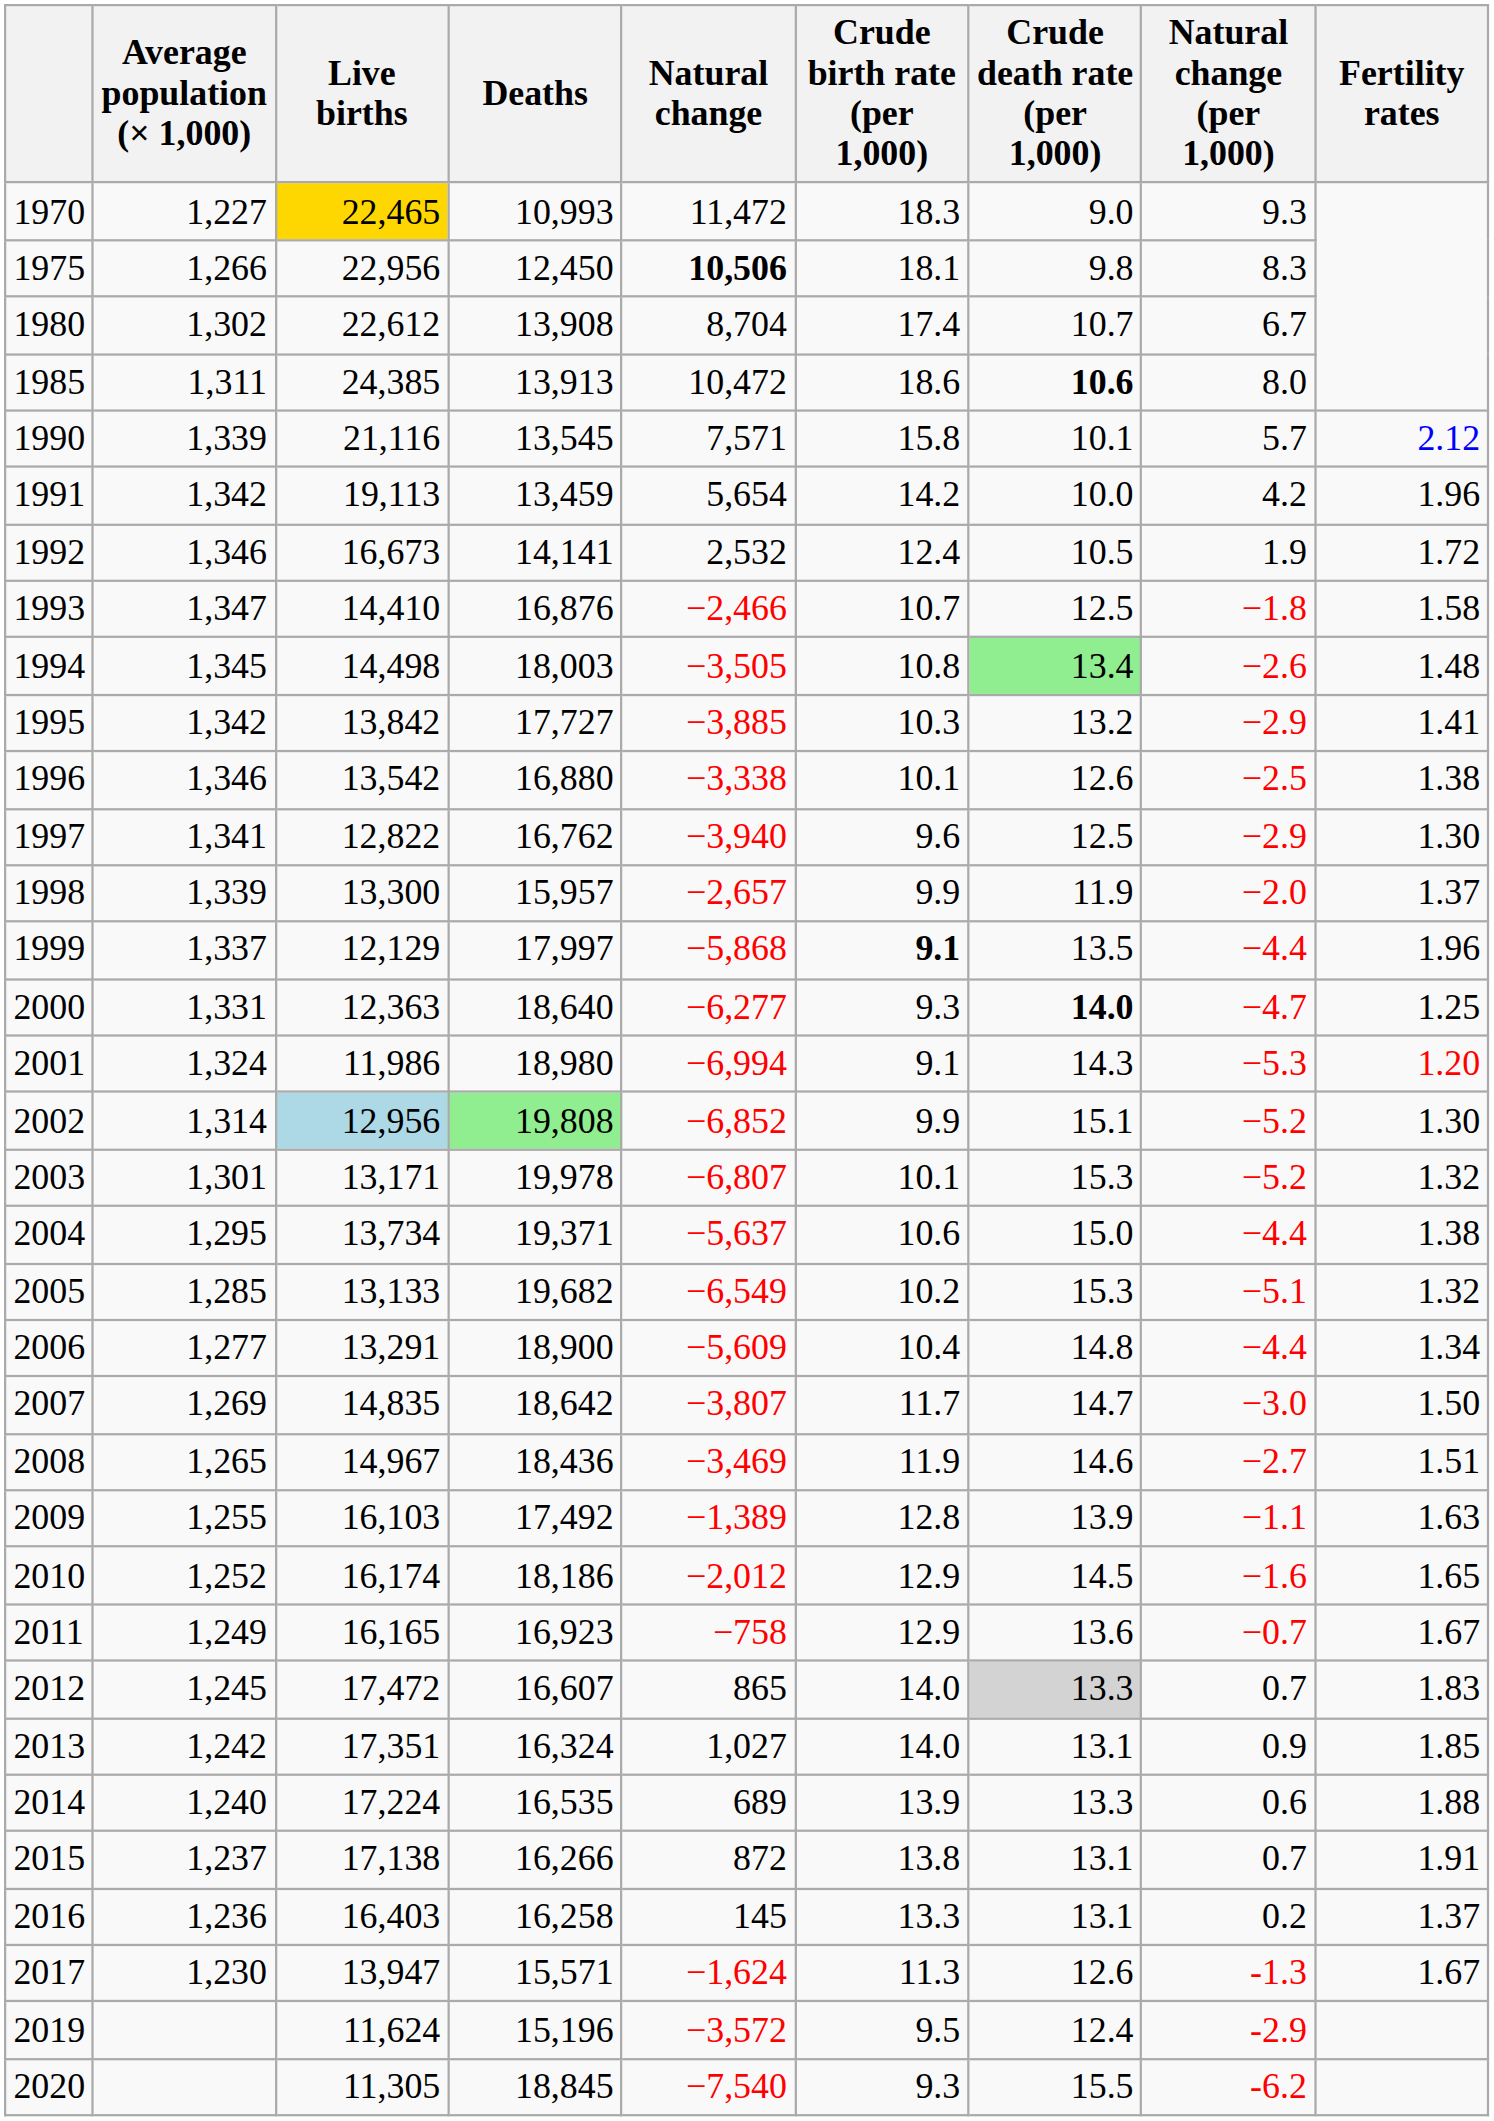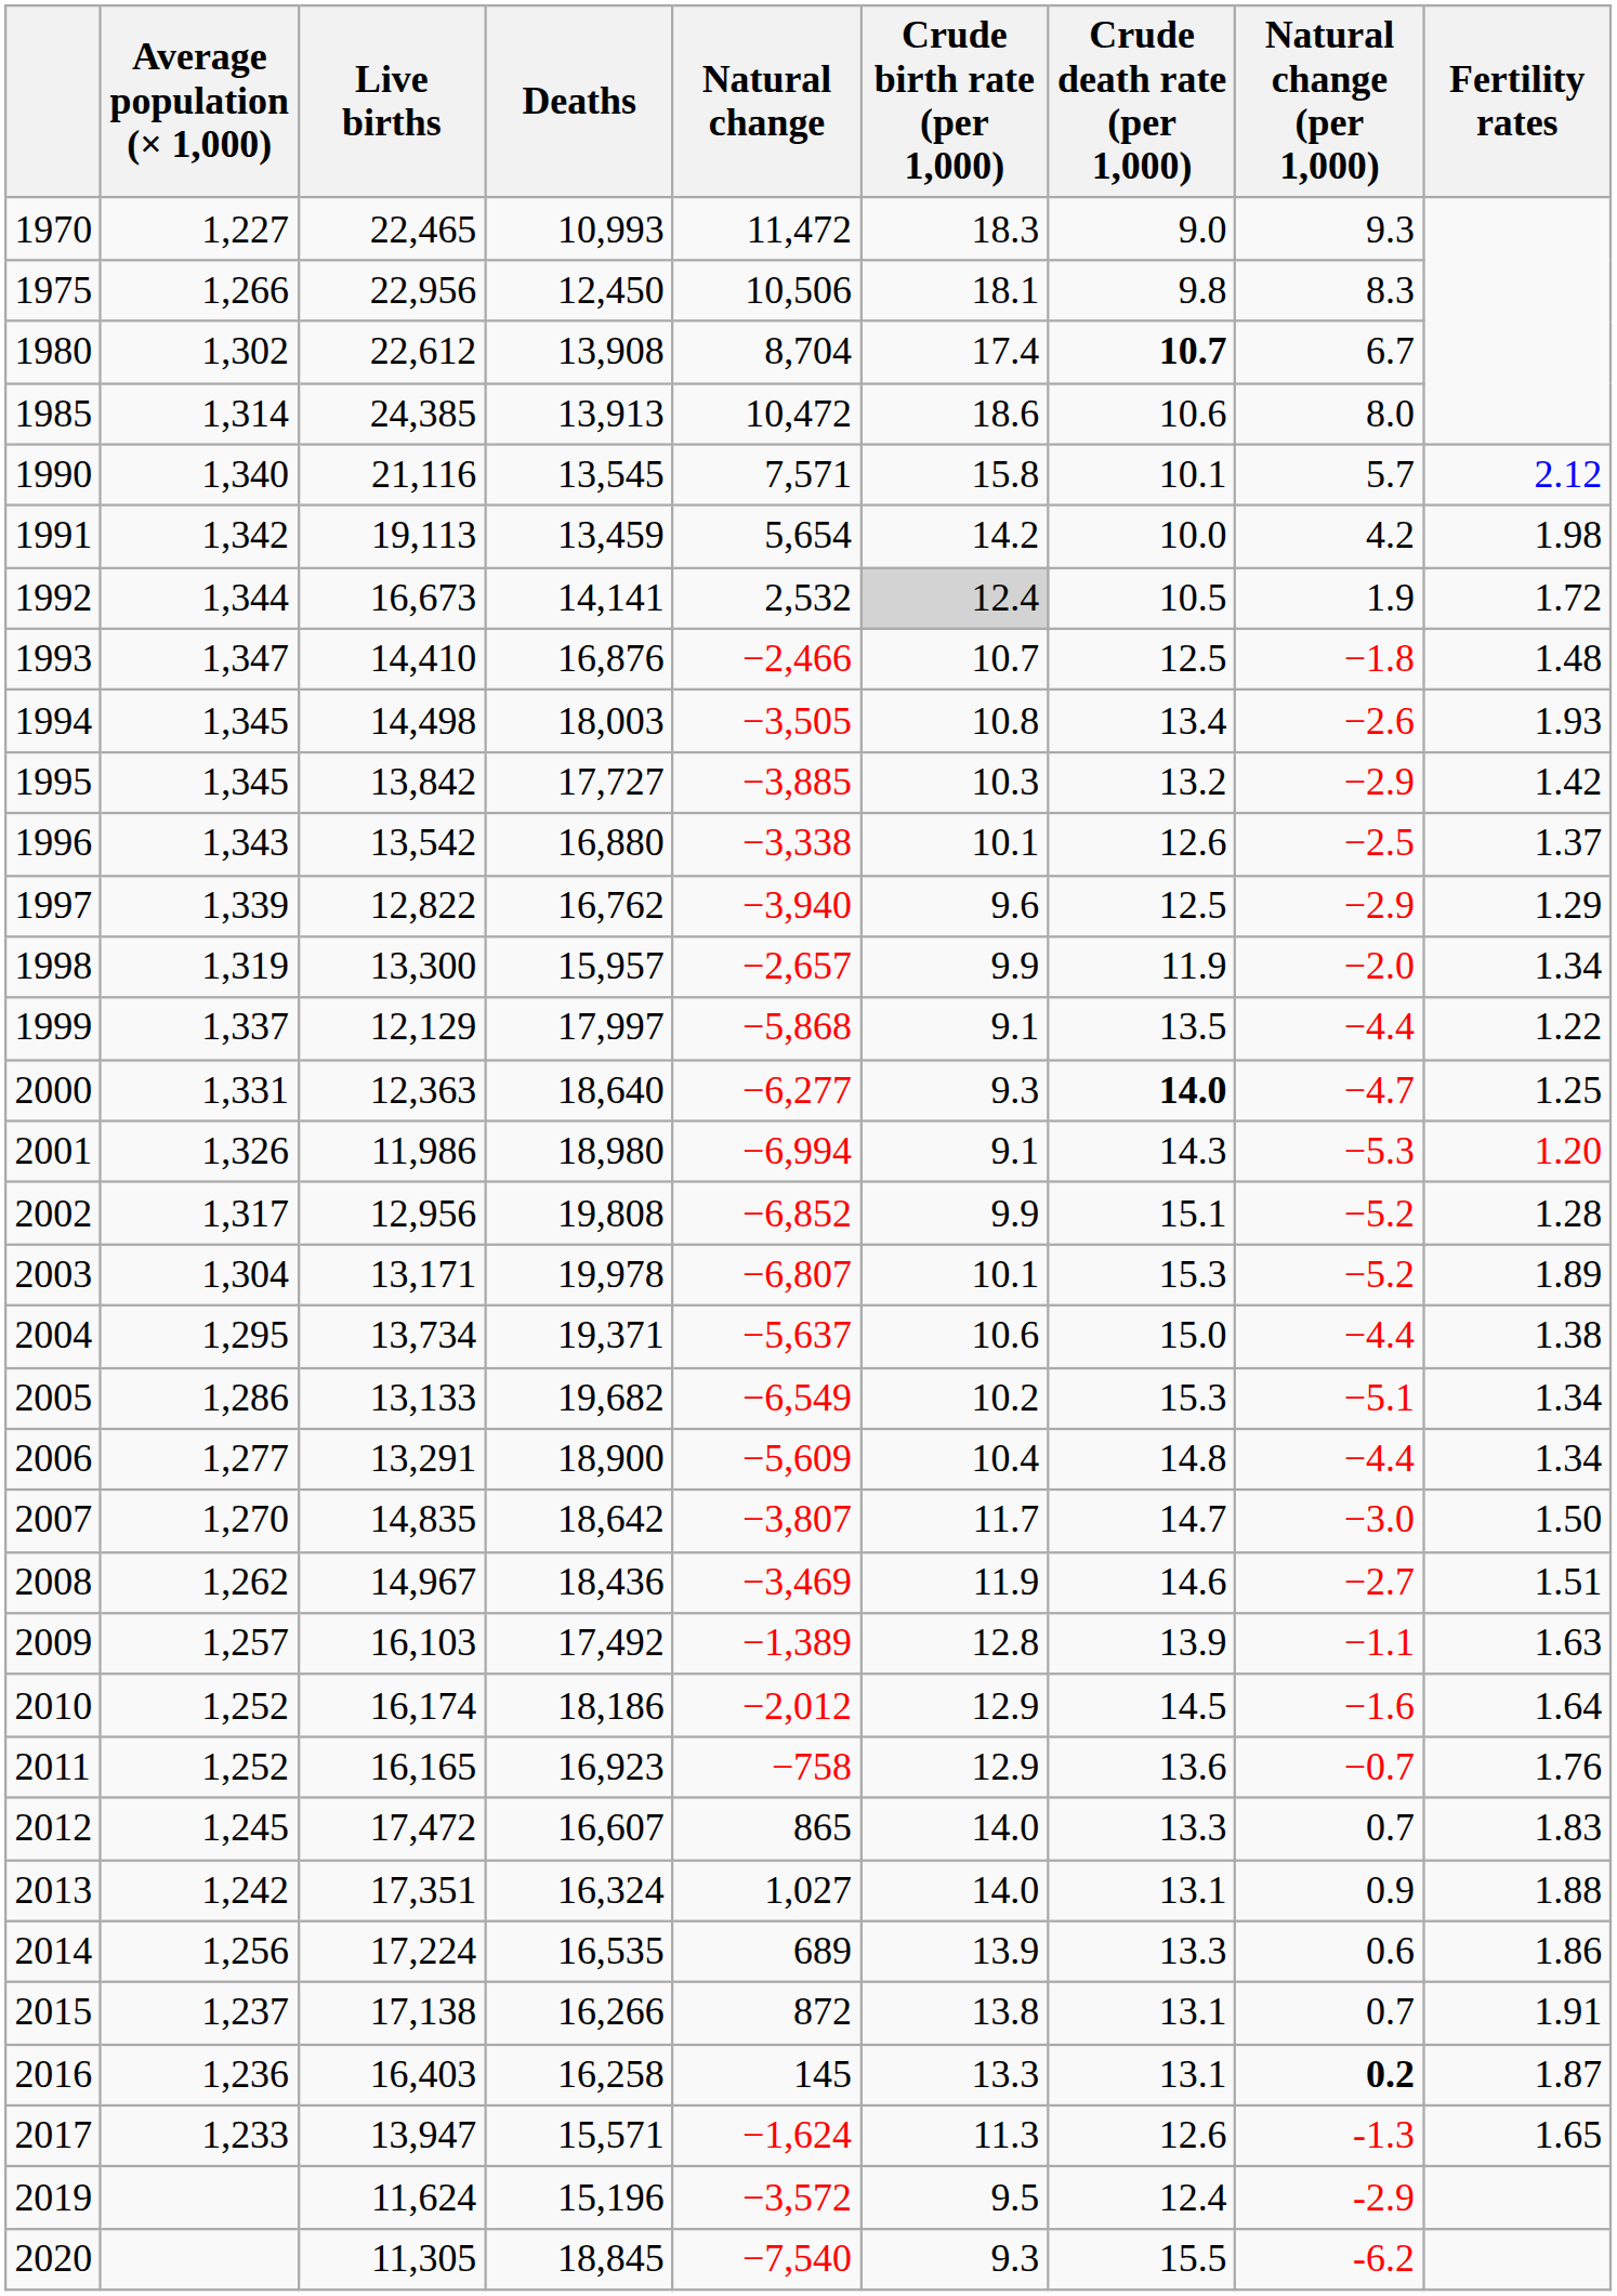1970 | Live births: gold background -> no background
1975 | Natural change: bold -> normal
1980 | Crude death rate (per 1,000): normal -> bold
1985 | Average population (× 1,000): 1,311 -> 1,314
1985 | Crude death rate (per 1,000): bold -> normal
1990 | Average population (× 1,000): 1,339 -> 1,340
1991 | Fertility rates: 1.96 -> 1.98
1992 | Average population (× 1,000): 1,346 -> 1,344
1992 | Crude birth rate (per 1,000): no background -> lightgrey background
1993 | Fertility rates: 1.58 -> 1.48
1994 | Crude death rate (per 1,000): lightgreen background -> no background
1994 | Fertility rates: 1.48 -> 1.93
1995 | Average population (× 1,000): 1,342 -> 1,345
1995 | Fertility rates: 1.41 -> 1.42
1996 | Average population (× 1,000): 1,346 -> 1,343
1996 | Fertility rates: 1.38 -> 1.37
1997 | Average population (× 1,000): 1,341 -> 1,339
1997 | Fertility rates: 1.30 -> 1.29
1998 | Average population (× 1,000): 1,339 -> 1,319
1998 | Fertility rates: 1.37 -> 1.34
1999 | Crude birth rate (per 1,000): bold -> normal
1999 | Fertility rates: 1.96 -> 1.22
2001 | Average population (× 1,000): 1,324 -> 1,326
2002 | Average population (× 1,000): 1,314 -> 1,317
2002 | Live births: lightblue background -> no background
2002 | Deaths: lightgreen background -> no background
2002 | Fertility rates: 1.30 -> 1.28
2003 | Average population (× 1,000): 1,301 -> 1,304
2003 | Fertility rates: 1.32 -> 1.89
2005 | Average population (× 1,000): 1,285 -> 1,286
2005 | Fertility rates: 1.32 -> 1.34
2007 | Average population (× 1,000): 1,269 -> 1,270
2008 | Average population (× 1,000): 1,265 -> 1,262
2009 | Average population (× 1,000): 1,255 -> 1,257
2010 | Fertility rates: 1.65 -> 1.64
2011 | Average population (× 1,000): 1,249 -> 1,252
2011 | Fertility rates: 1.67 -> 1.76
2012 | Crude death rate (per 1,000): lightgrey background -> no background
2013 | Fertility rates: 1.85 -> 1.88
2014 | Average population (× 1,000): 1,240 -> 1,256
2014 | Fertility rates: 1.88 -> 1.86
2016 | Natural change (per 1,000): normal -> bold
2016 | Fertility rates: 1.37 -> 1.87
2017 | Average population (× 1,000): 1,230 -> 1,233
2017 | Fertility rates: 1.67 -> 1.65
